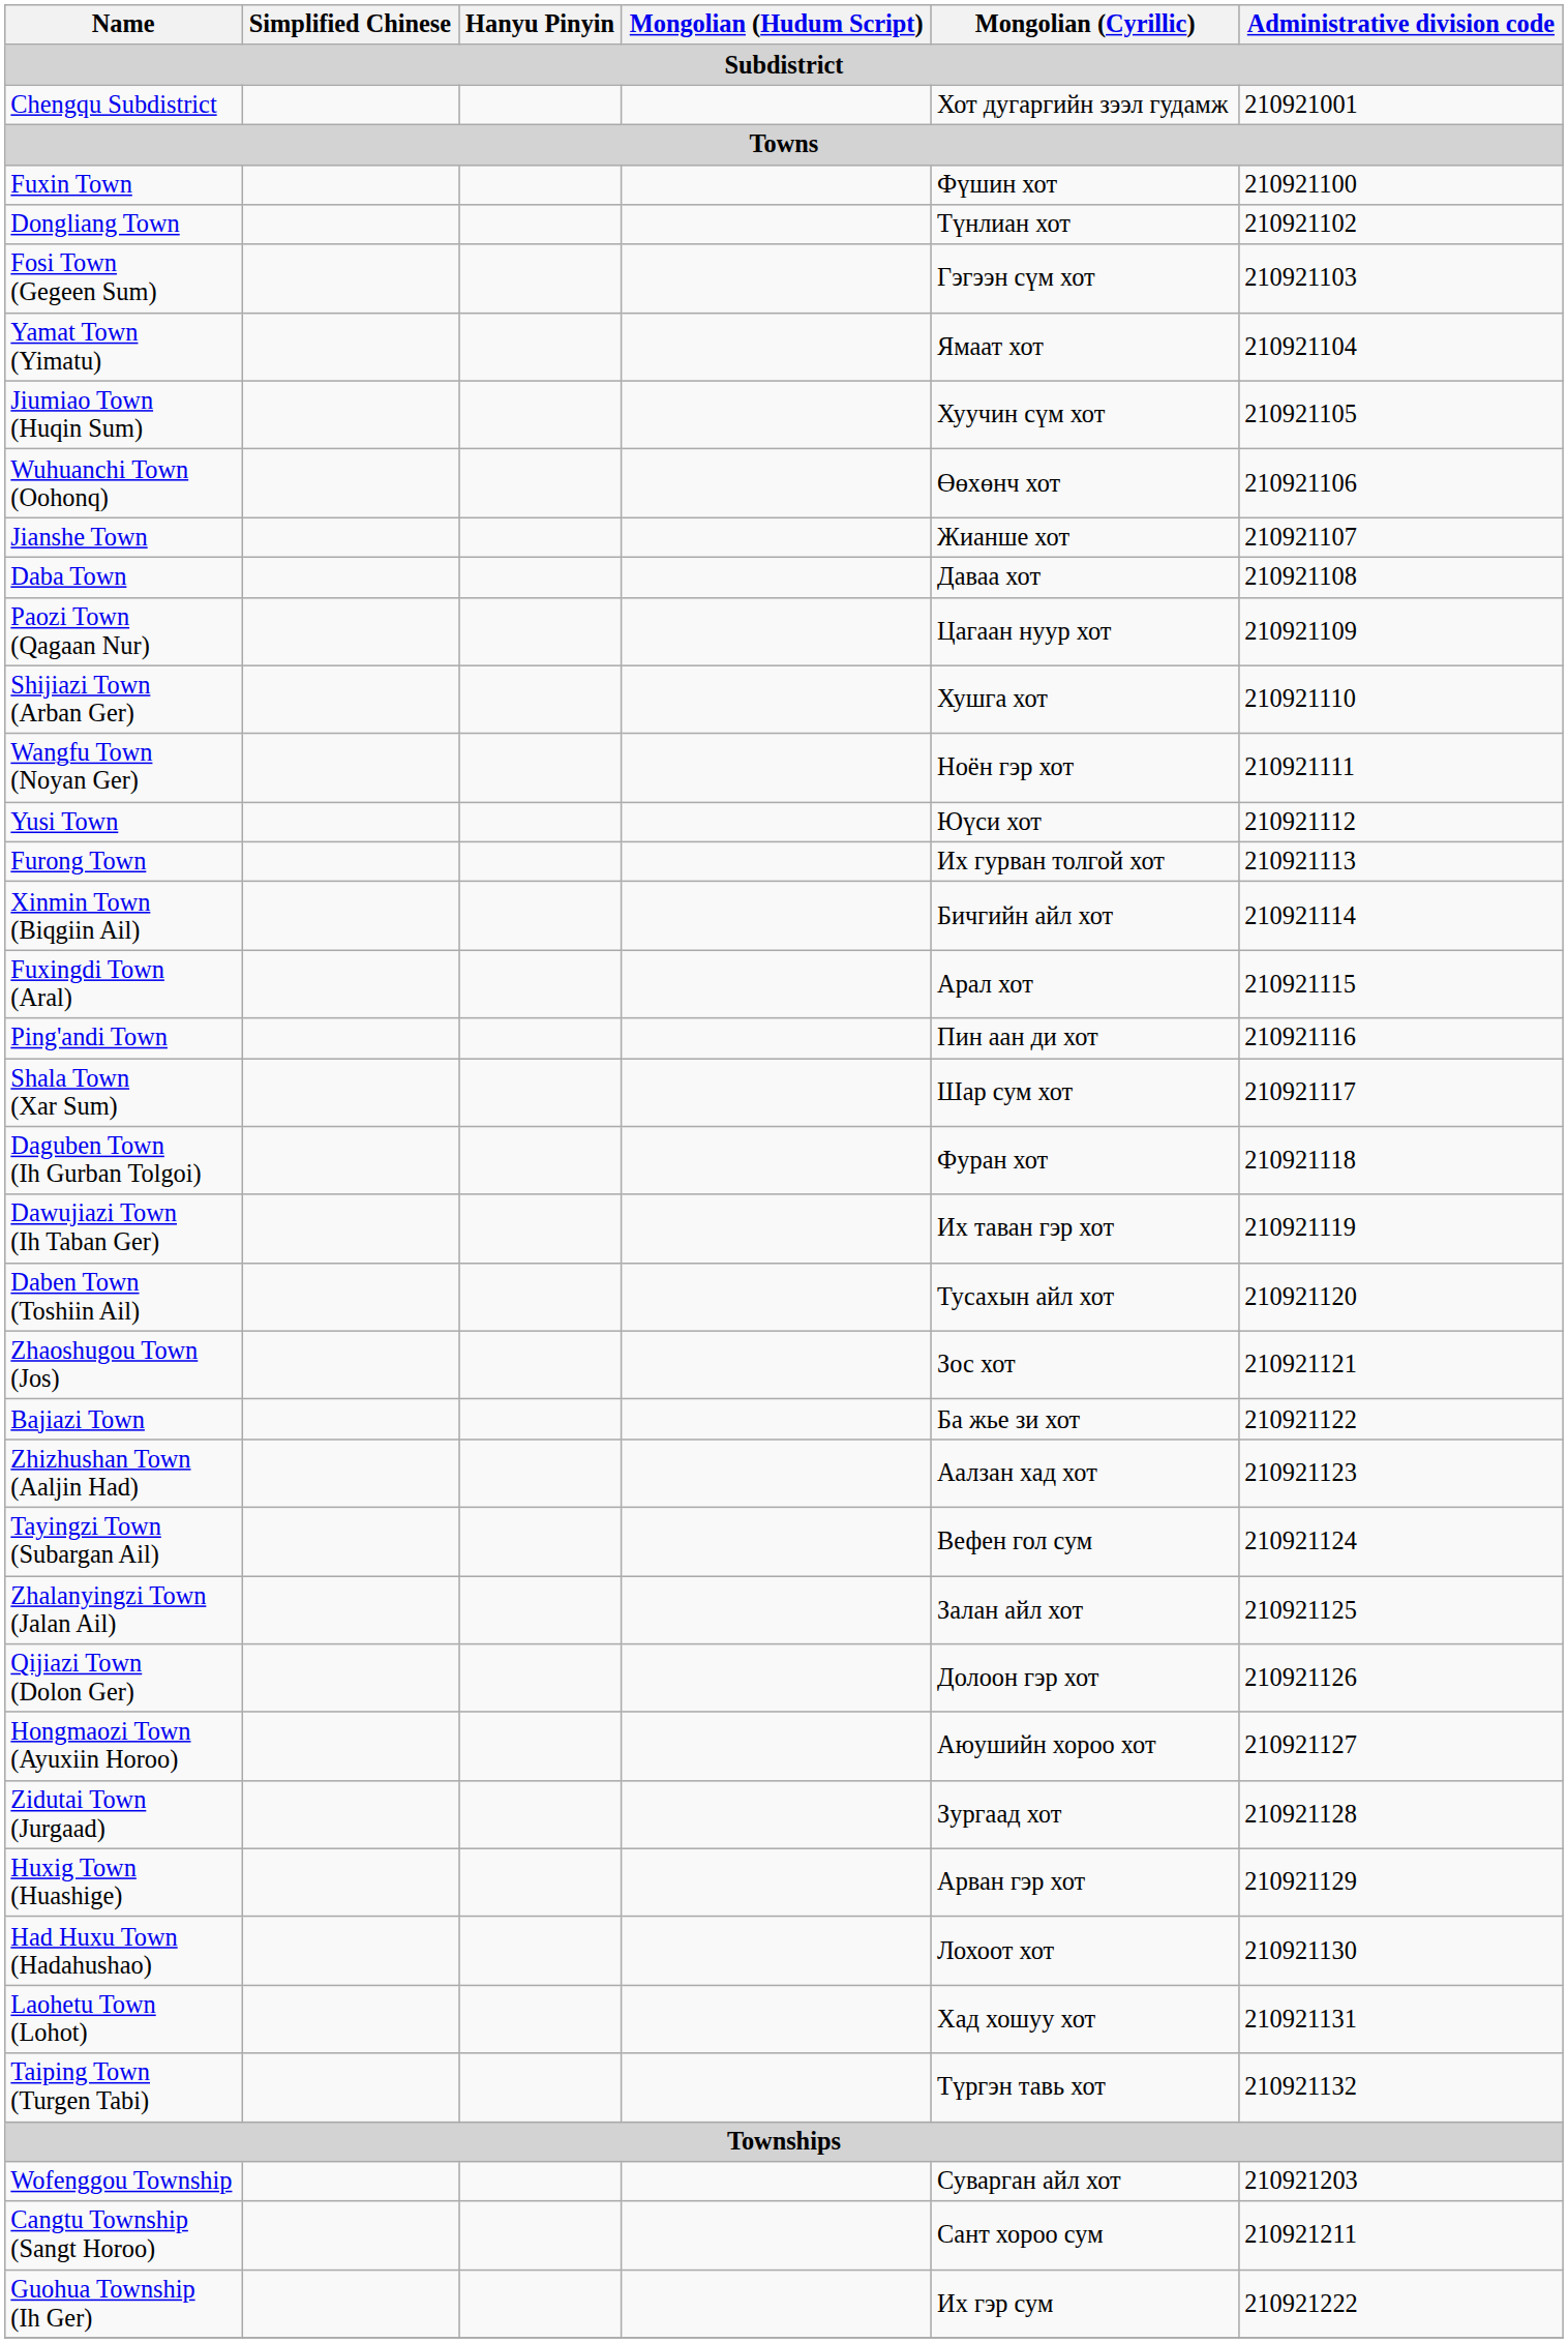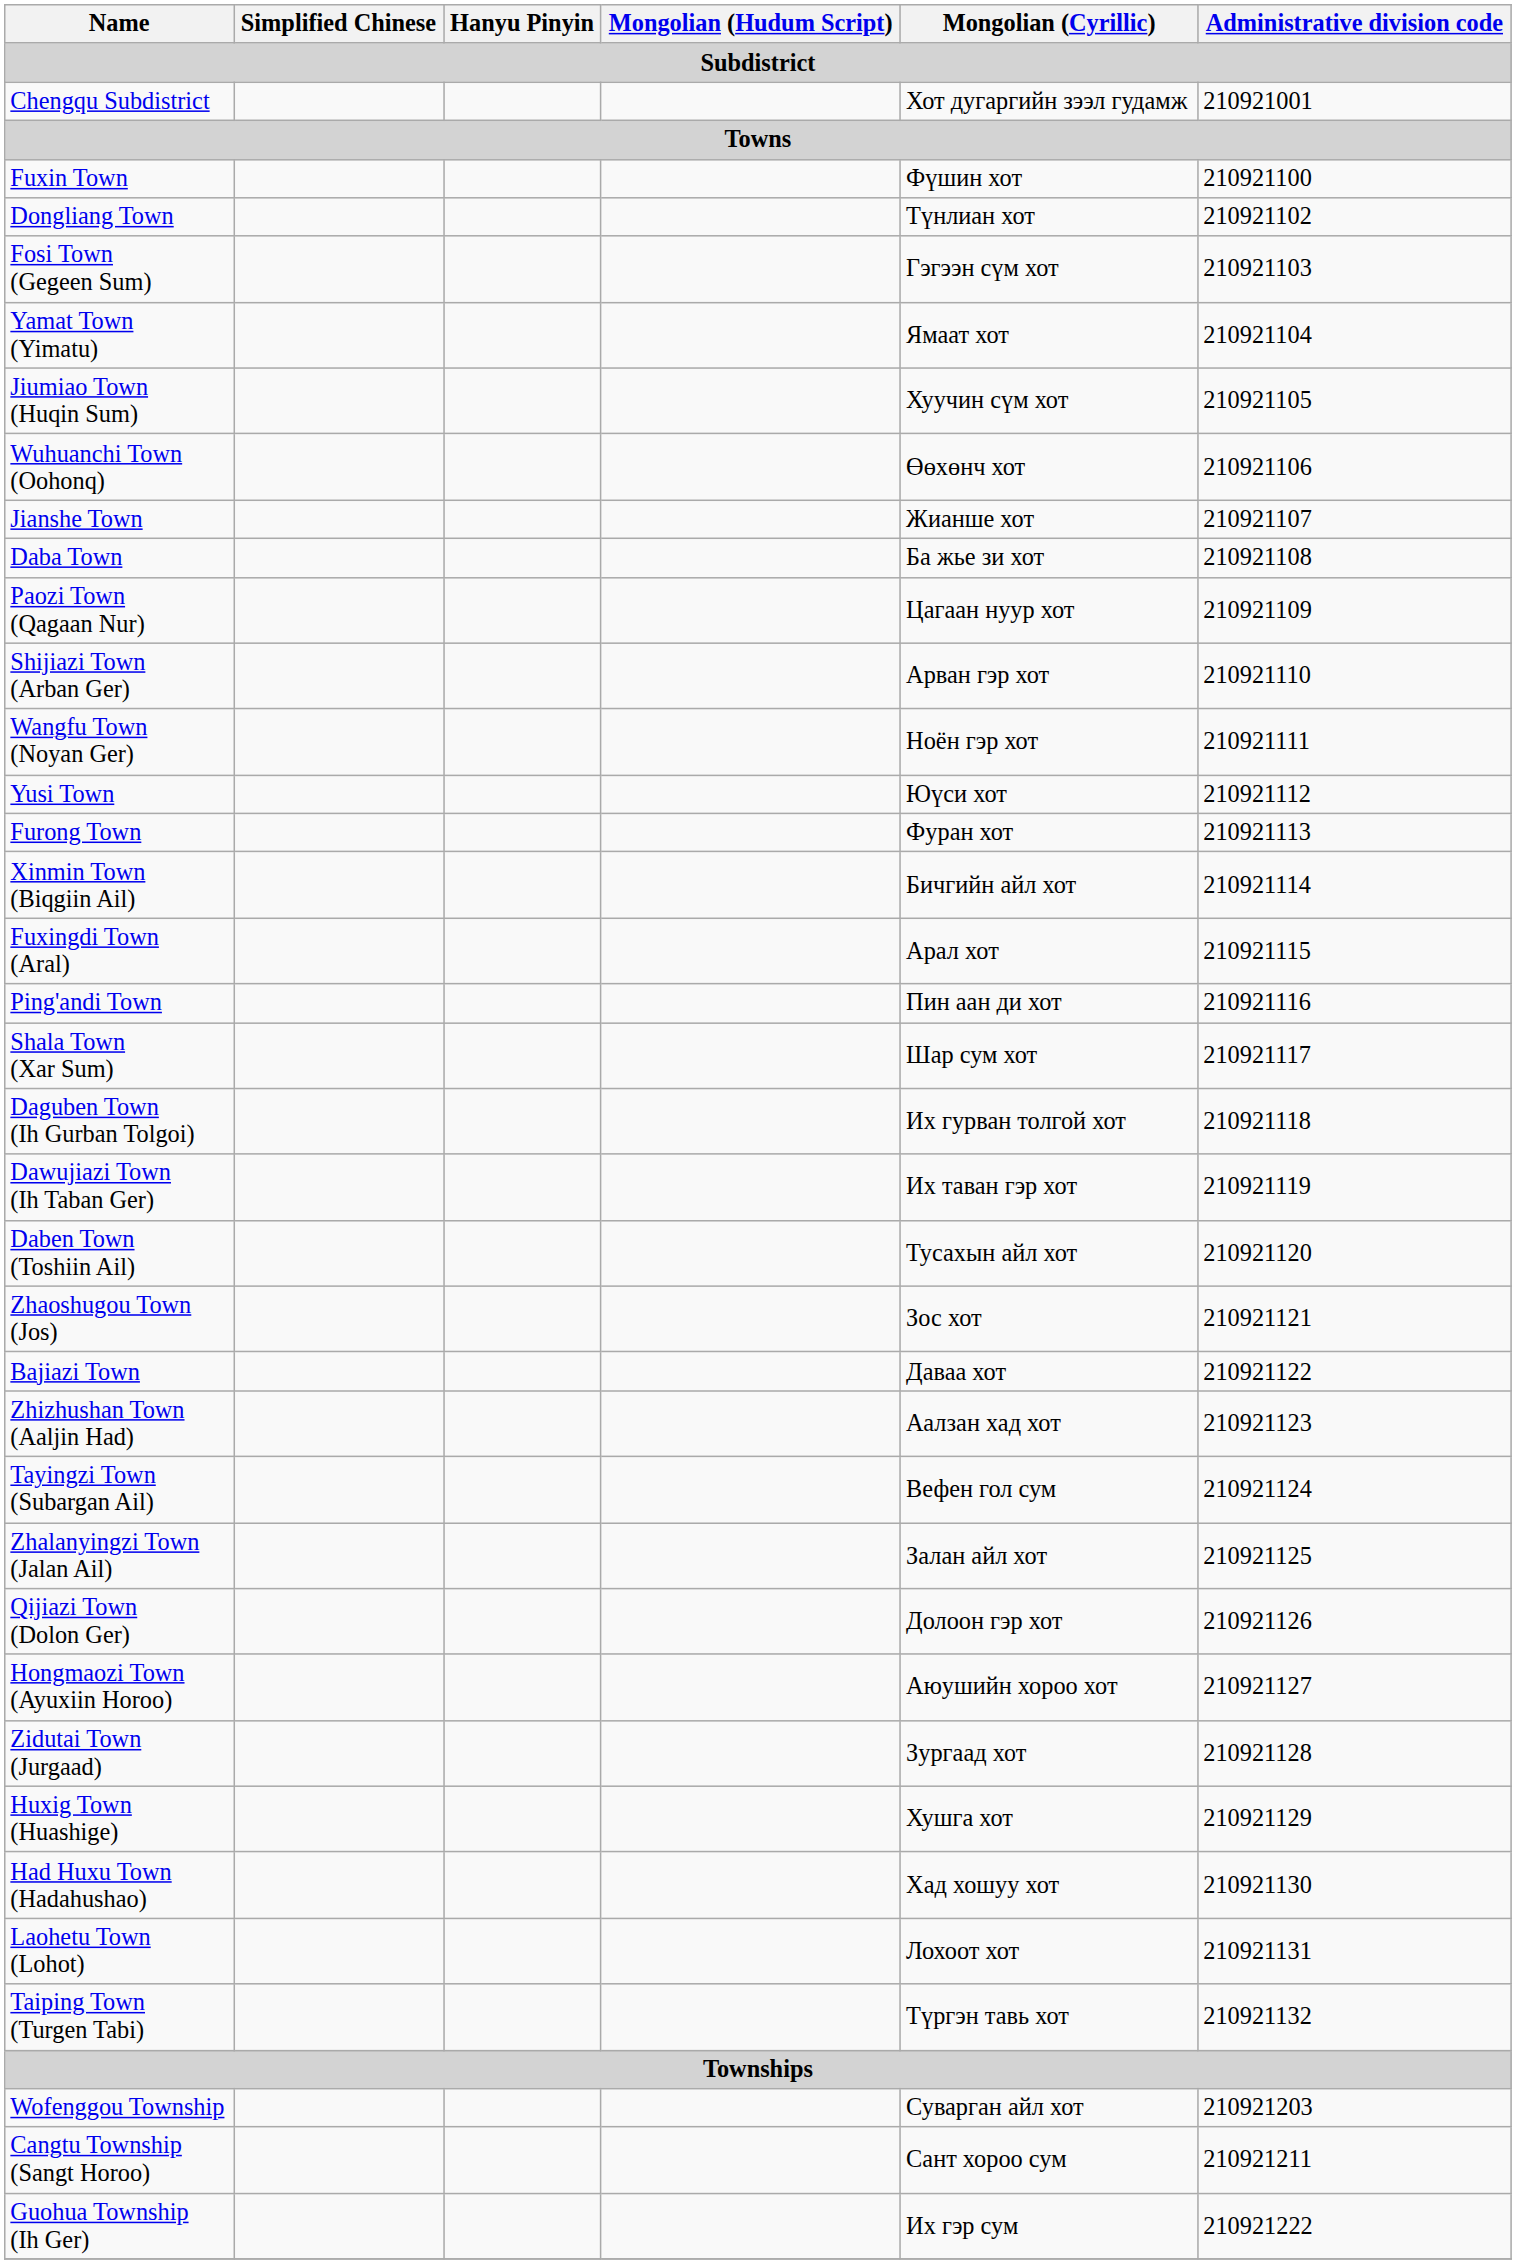Daba Town | Mongolian (Cyrillic): Даваа хот -> Ба жье зи хот
Shijiazi Town (Arban Ger) | Mongolian (Cyrillic): Хушга хот -> Арван гэр хот
Furong Town | Mongolian (Cyrillic): Их гурван толгой хот -> Фуран хот
Daguben Town (Ih Gurban Tolgoi) | Mongolian (Cyrillic): Фуран хот -> Их гурван толгой хот
Bajiazi Town | Mongolian (Cyrillic): Ба жье зи хот -> Даваа хот
Huxig Town (Huashige) | Mongolian (Cyrillic): Арван гэр хот -> Хушга хот
Had Huxu Town (Hadahushao) | Mongolian (Cyrillic): Лохоот хот -> Хад хошуу хот
Laohetu Town (Lohot) | Mongolian (Cyrillic): Хад хошуу хот -> Лохоот хот
